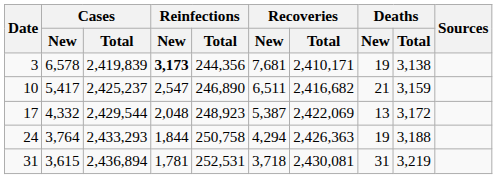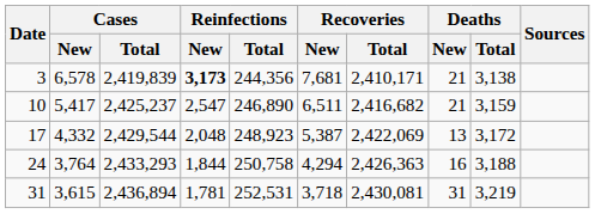3 | Deaths / New: 19 -> 21
24 | Deaths / New: 19 -> 16
